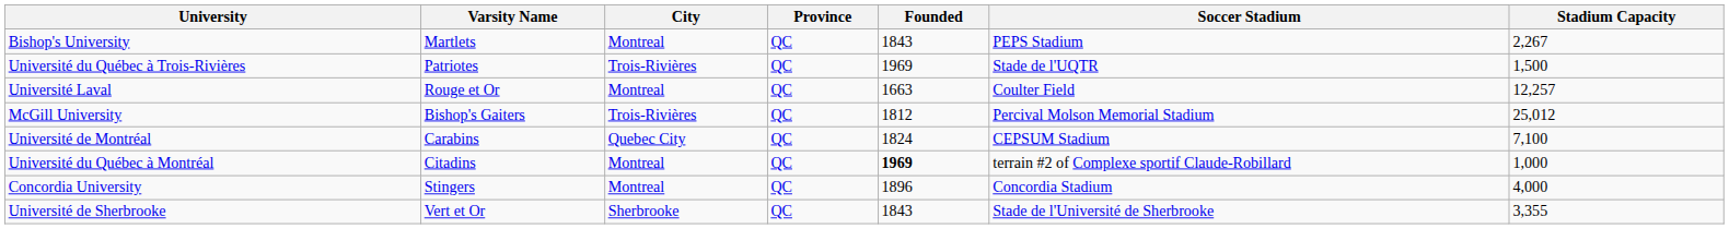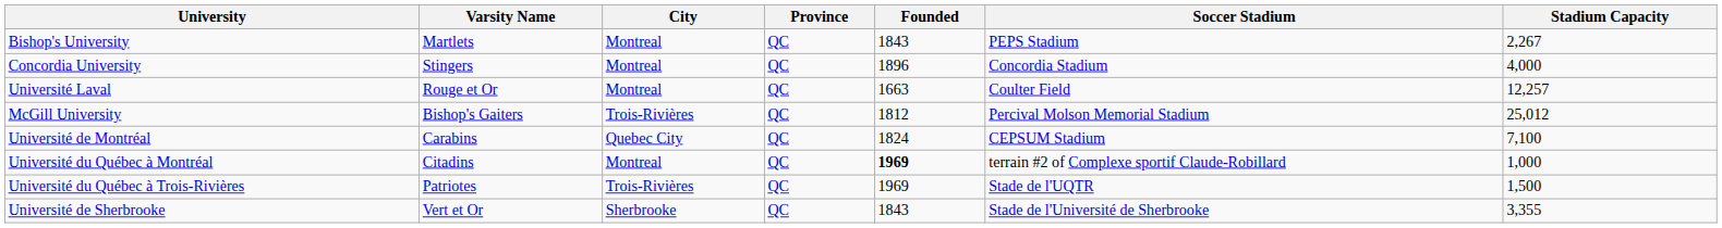rows swapped: Concordia University <-> Université du Québec à Trois-Rivières
